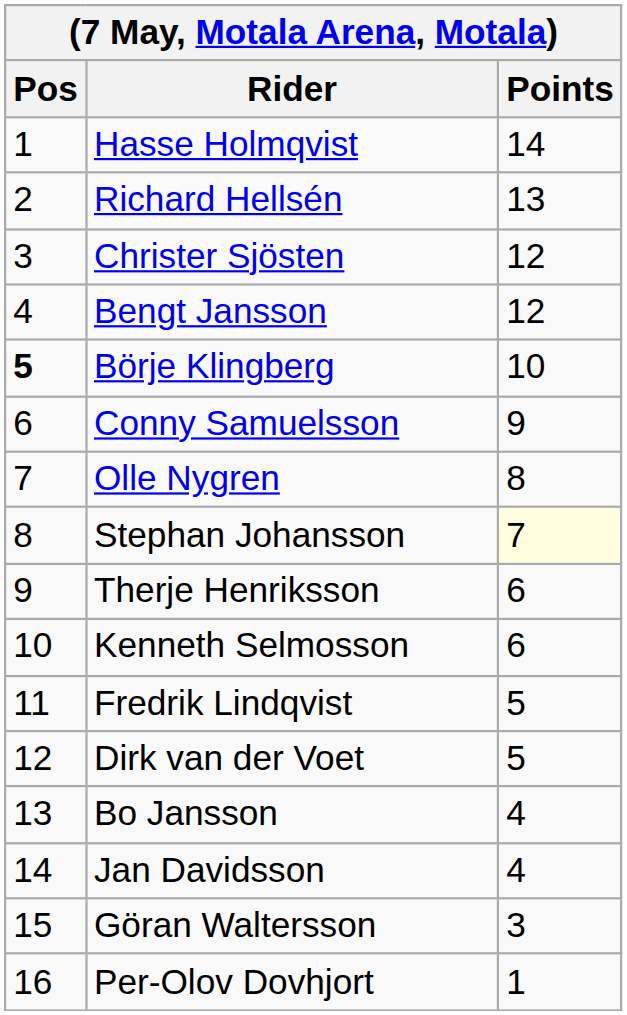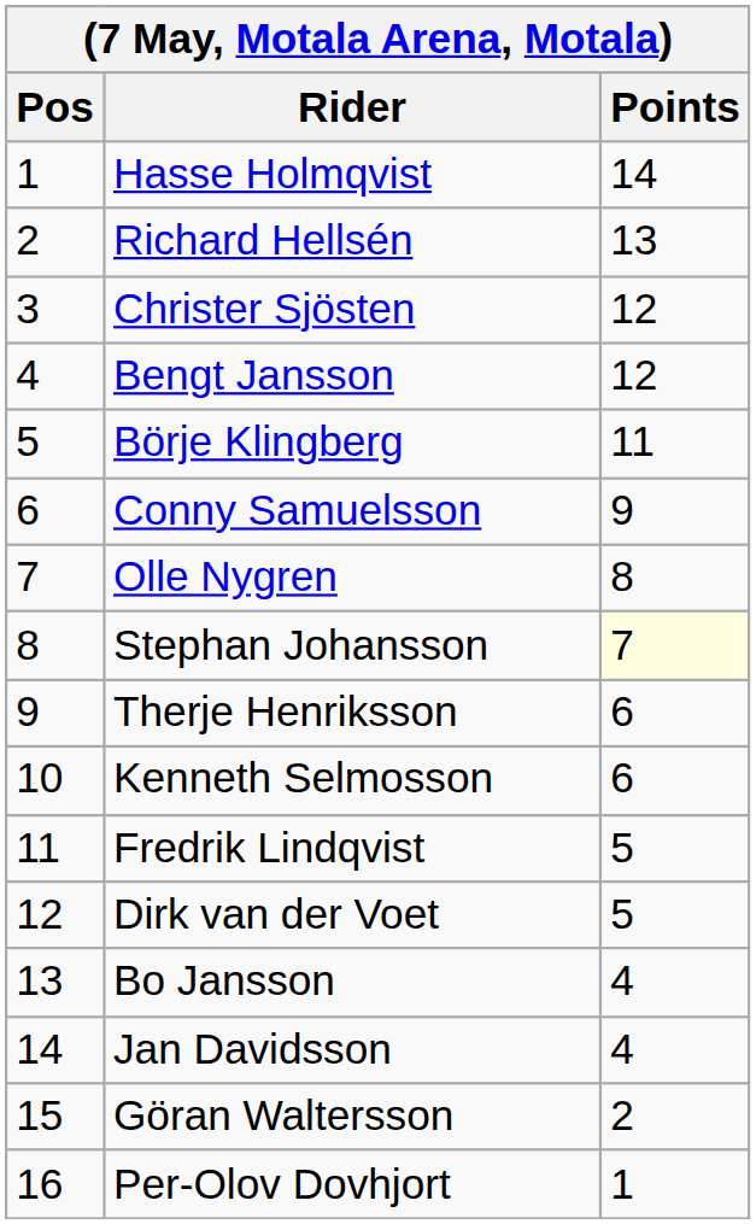Börje Klingberg | Pos: bold -> normal
Börje Klingberg | Points: 10 -> 11
Göran Waltersson | Points: 3 -> 2
